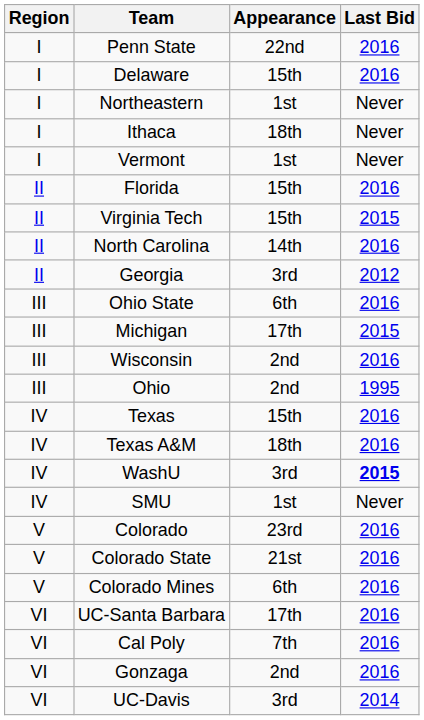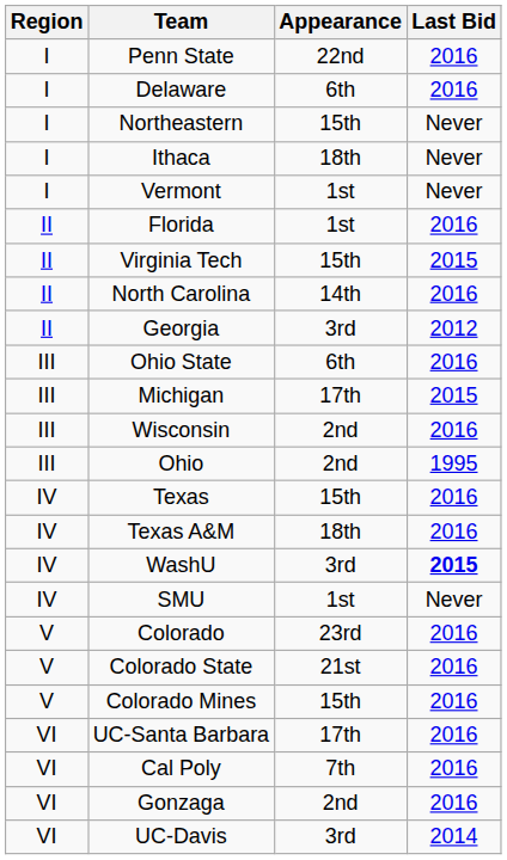Delaware | Appearance: 15th -> 6th
Northeastern | Appearance: 1st -> 15th
Florida | Appearance: 15th -> 1st
Colorado Mines | Appearance: 6th -> 15th
